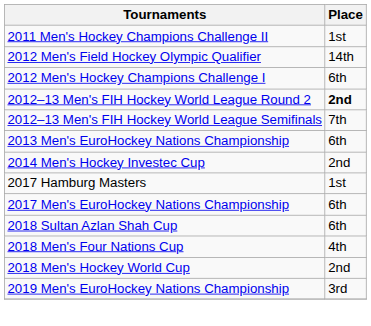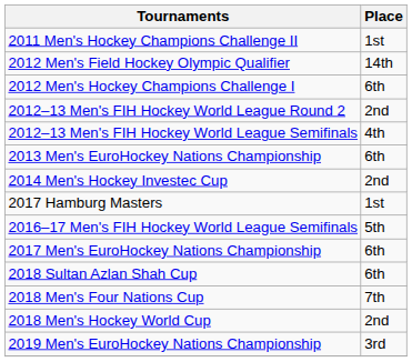2012–13 Men's FIH Hockey World League Round 2 | Place: bold -> normal
2012–13 Men's FIH Hockey World League Semifinals | Place: 7th -> 4th
+ row: 2016–17 Men's FIH Hockey World League Semifinals | 5th
2018 Men's Four Nations Cup | Place: 4th -> 7th
